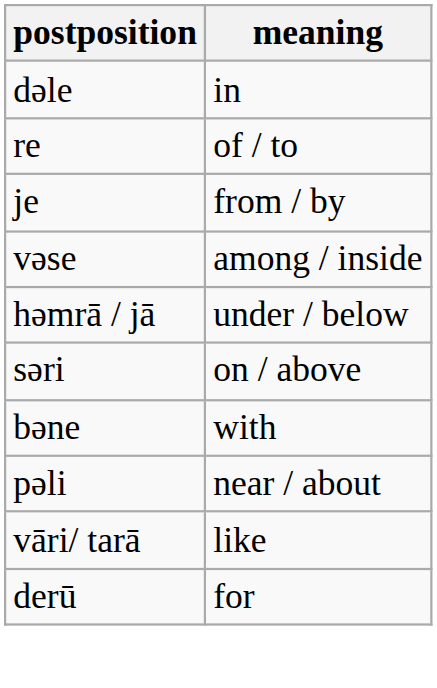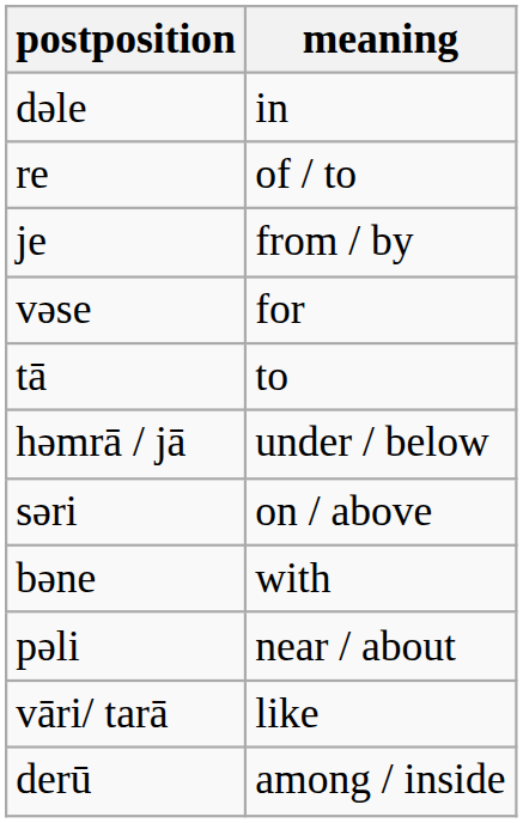vəse | meaning: among / inside -> for
+ row: tā | to
derū | meaning: for -> among / inside
